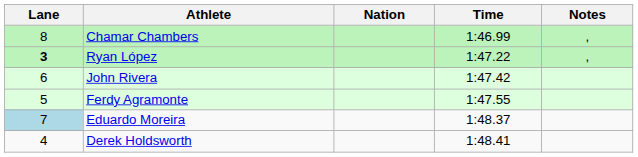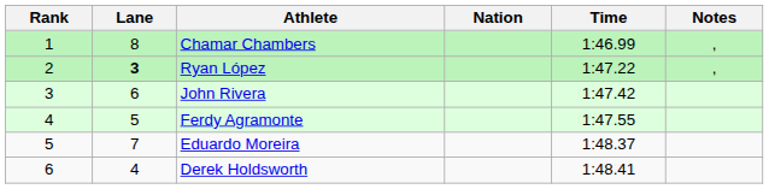+ column: Rank | 1 | 2 | 3 | 4 | 5 | 6
Eduardo Moreira | Lane: lightblue background -> no background
